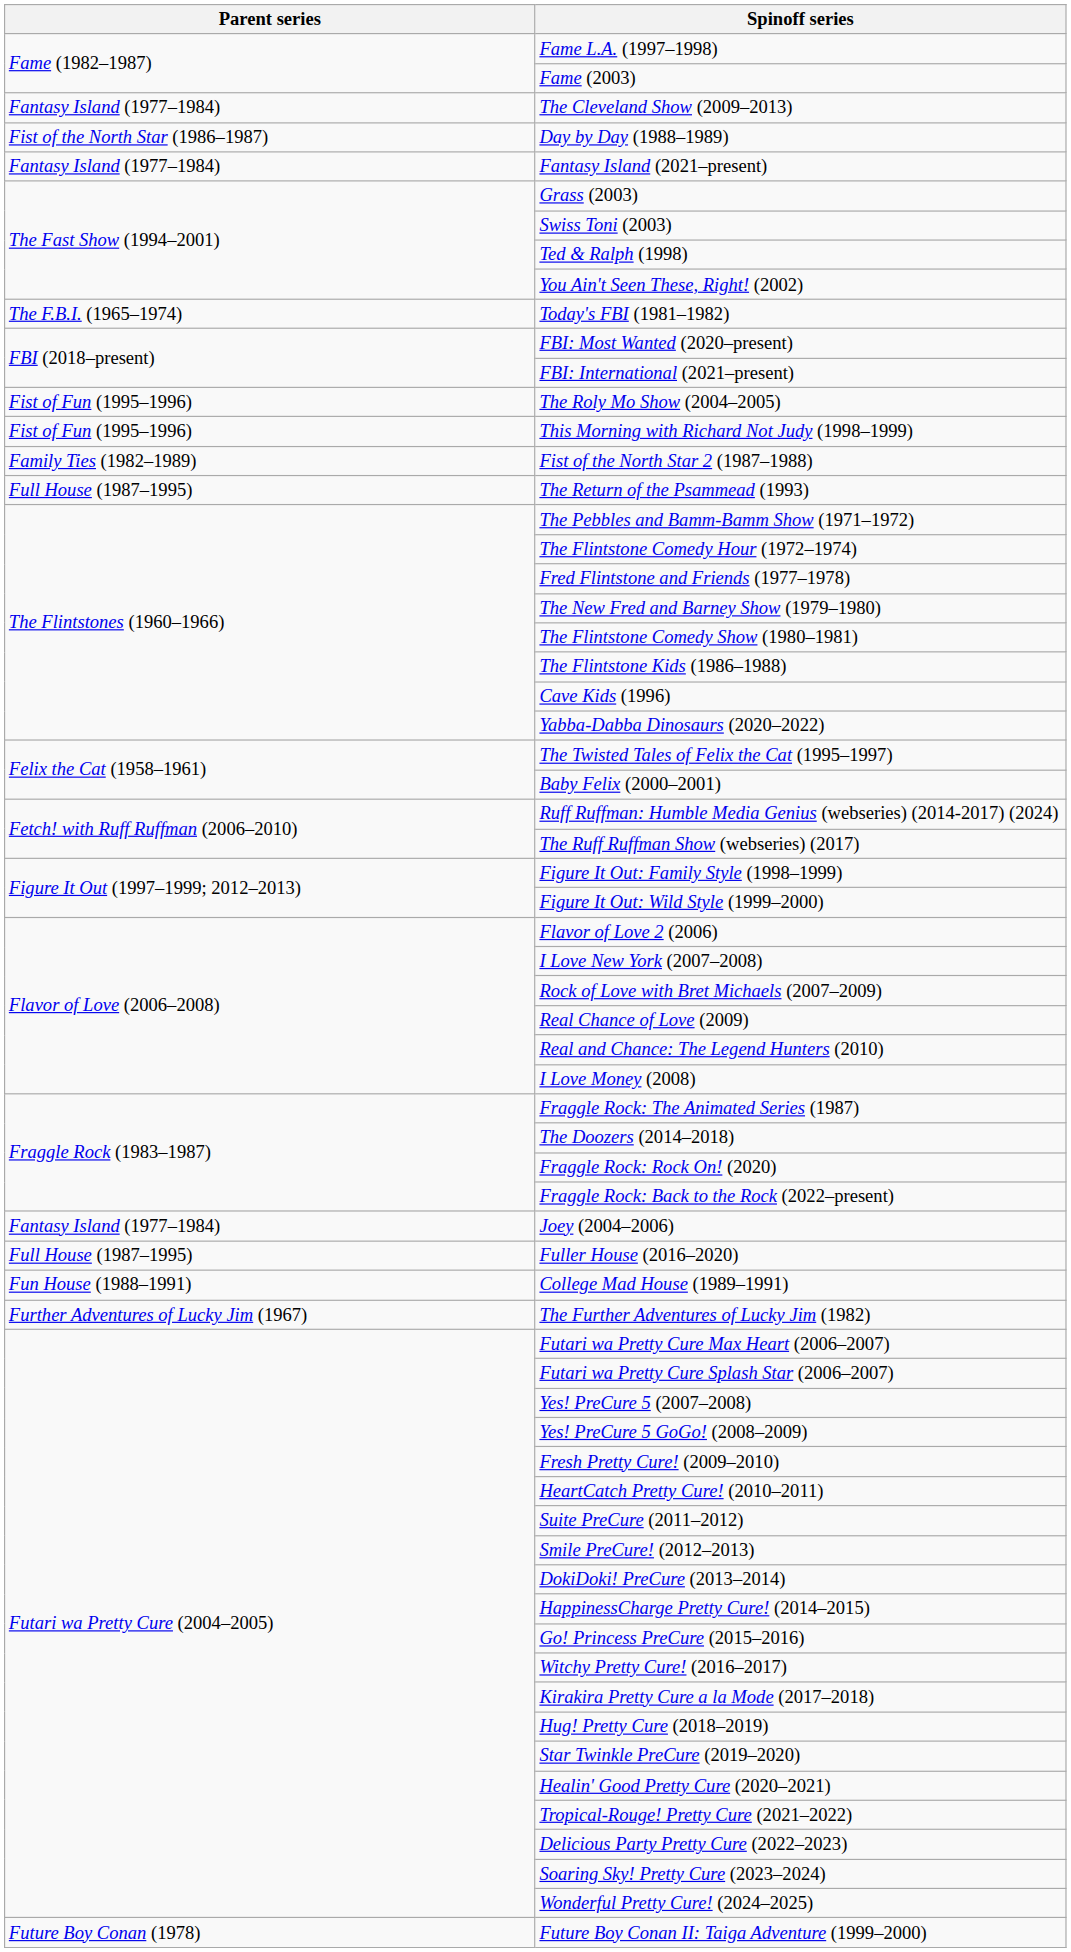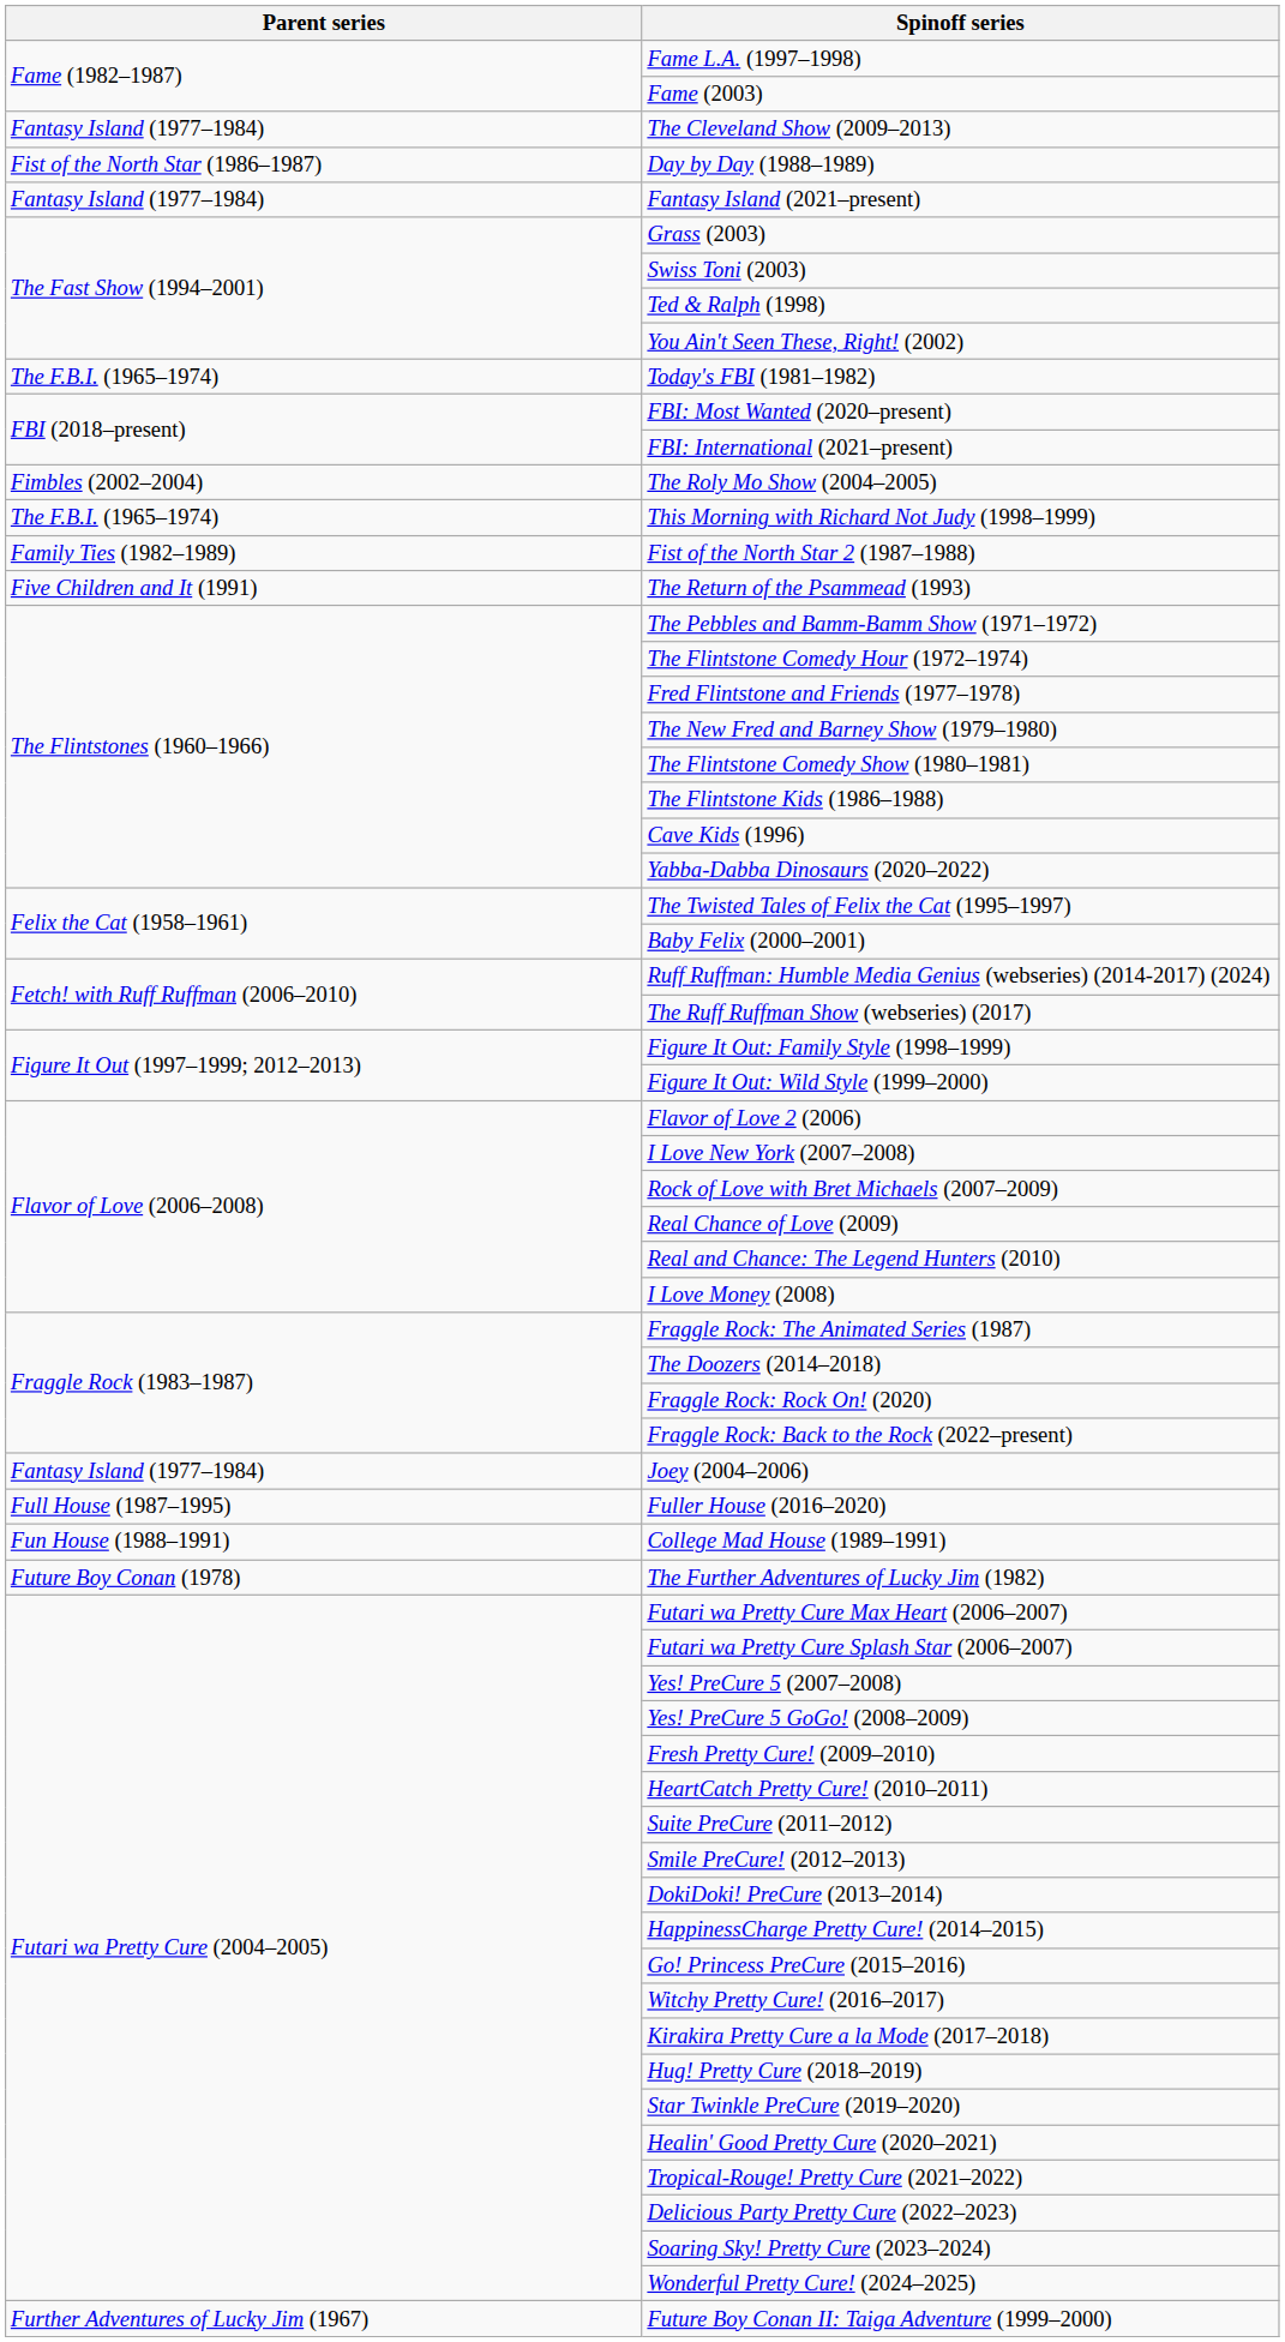The Roly Mo Show (2004–2005) | Parent series: Fist of Fun (1995–1996) -> Fimbles (2002–2004)
This Morning with Richard Not Judy (1998–1999) | Parent series: Fist of Fun (1995–1996) -> The F.B.I. (1965–1974)
The Return of the Psammead (1993) | Parent series: Full House (1987–1995) -> Five Children and It (1991)
The Further Adventures of Lucky Jim (1982) | Parent series: Further Adventures of Lucky Jim (1967) -> Future Boy Conan (1978)
Future Boy Conan II: Taiga Adventure (1999–2000) | Parent series: Future Boy Conan (1978) -> Further Adventures of Lucky Jim (1967)
